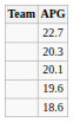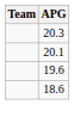- row: 22.7
